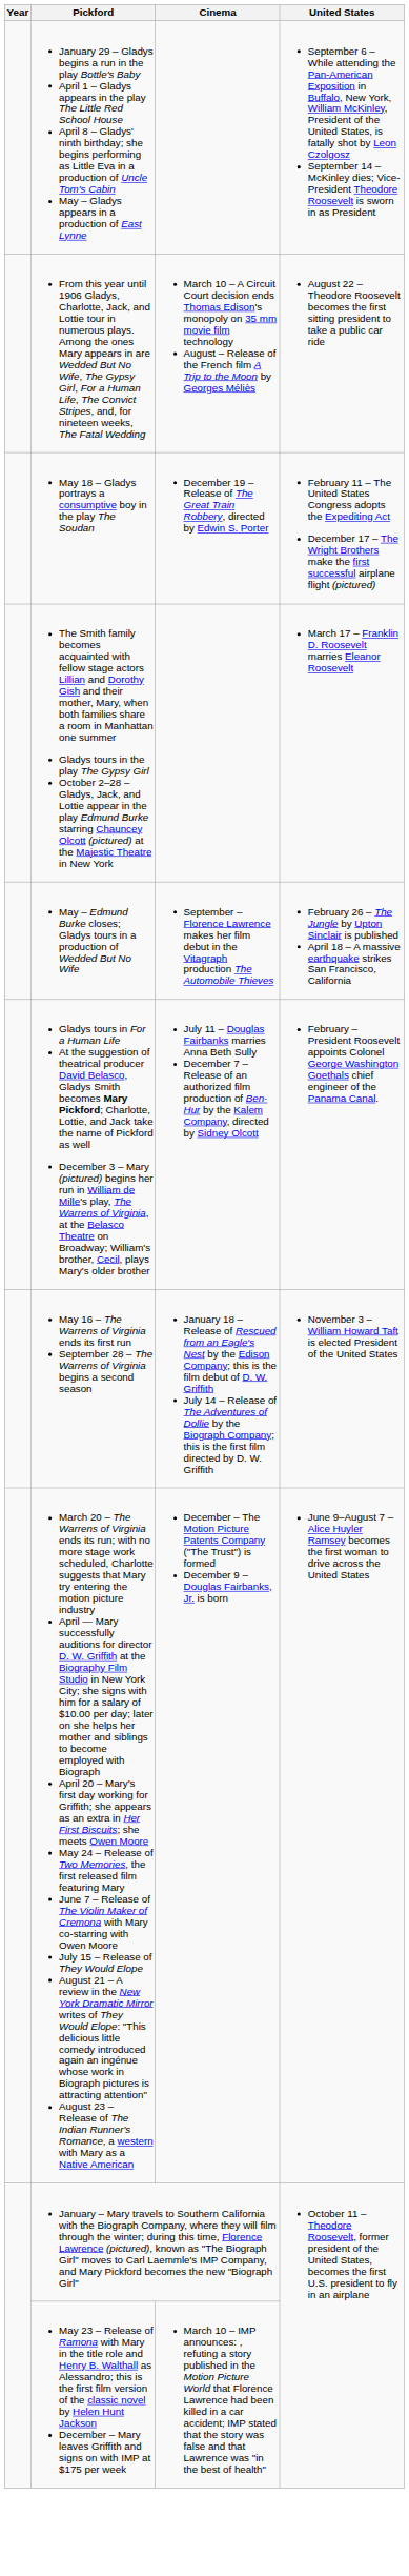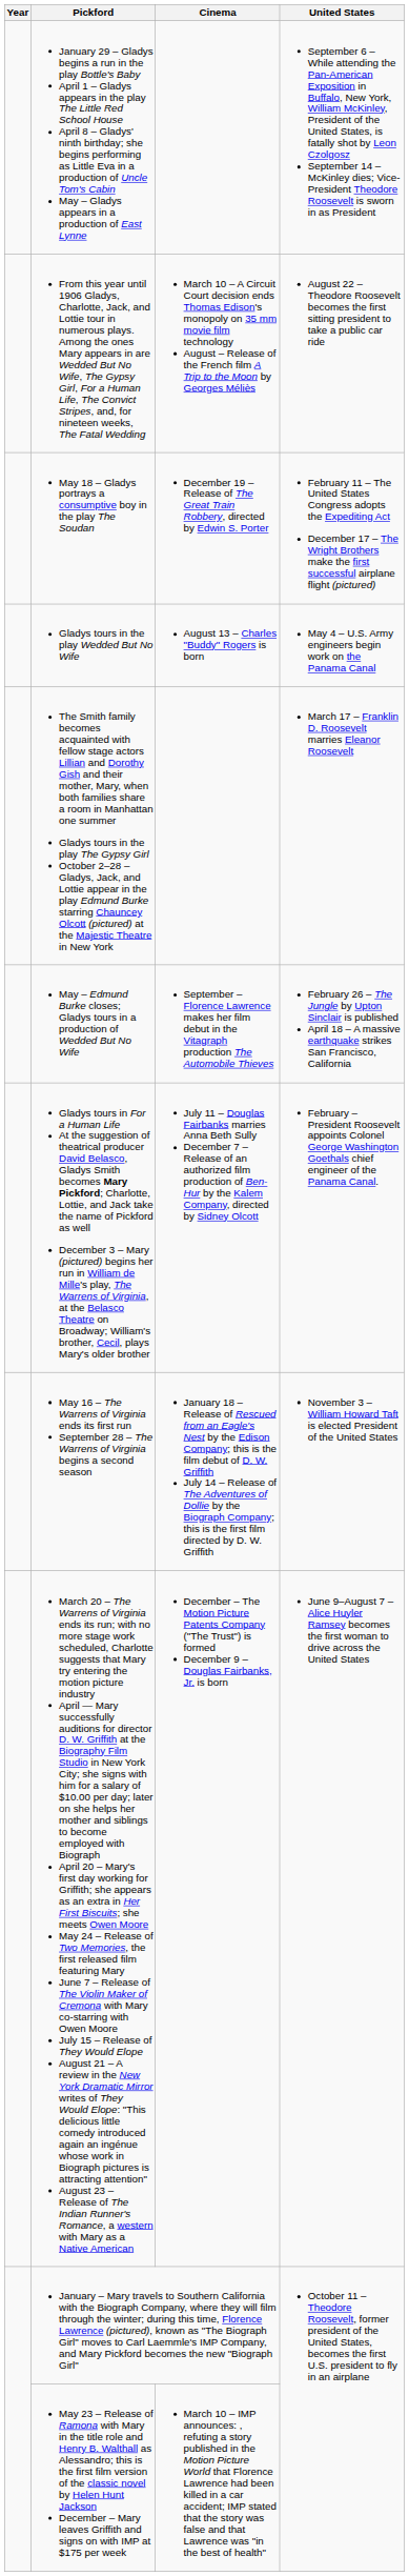+ row: Gladys tours in the play Wedded But No Wife | August 13 – Charles "Buddy" Rogers is born | May 4 – U.S. Army engineers begin work on the Panama Canal
